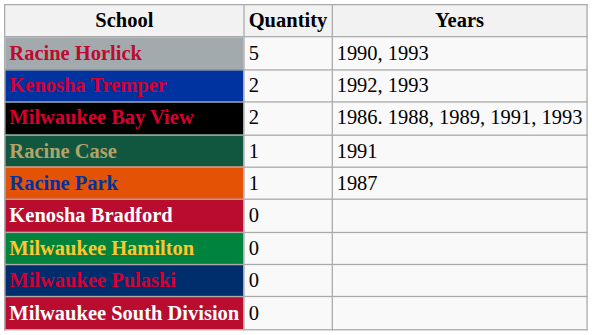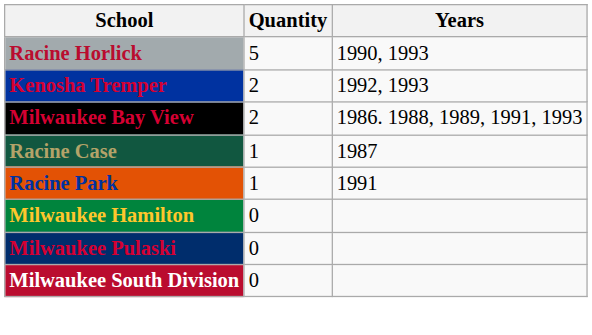Racine Case | Years: 1991 -> 1987
Racine Park | Years: 1987 -> 1991
- row: Kenosha Bradford | 0
